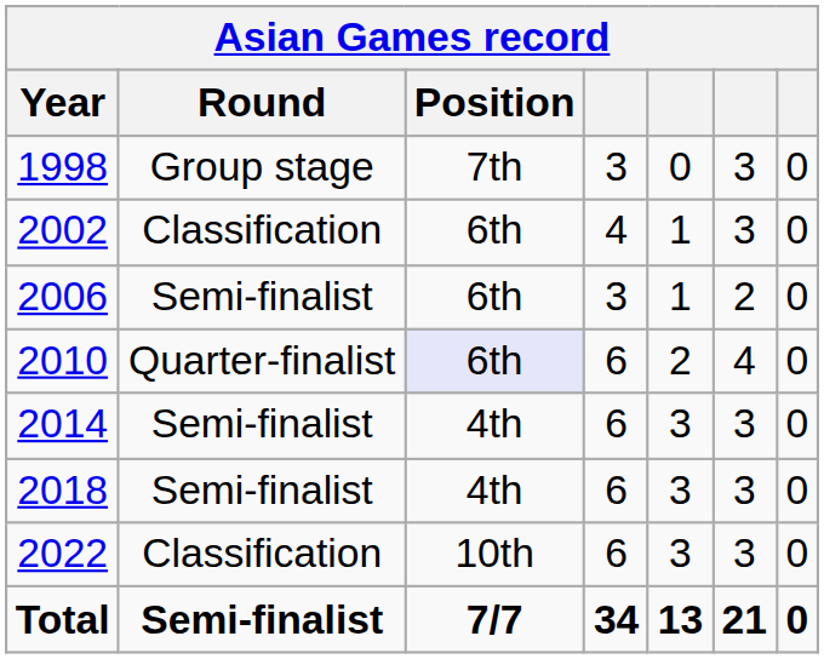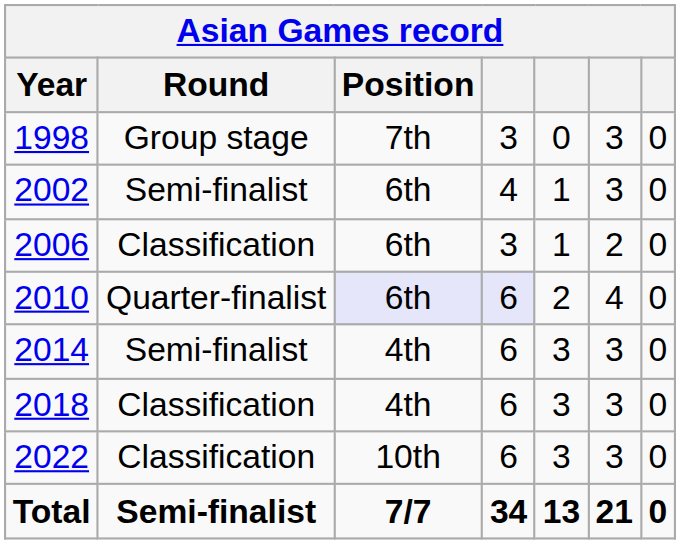2002 | Round: Classification -> Semi-finalist
2006 | Round: Semi-finalist -> Classification
2010 | column 4: no background -> lavender background
2018 | Round: Semi-finalist -> Classification
